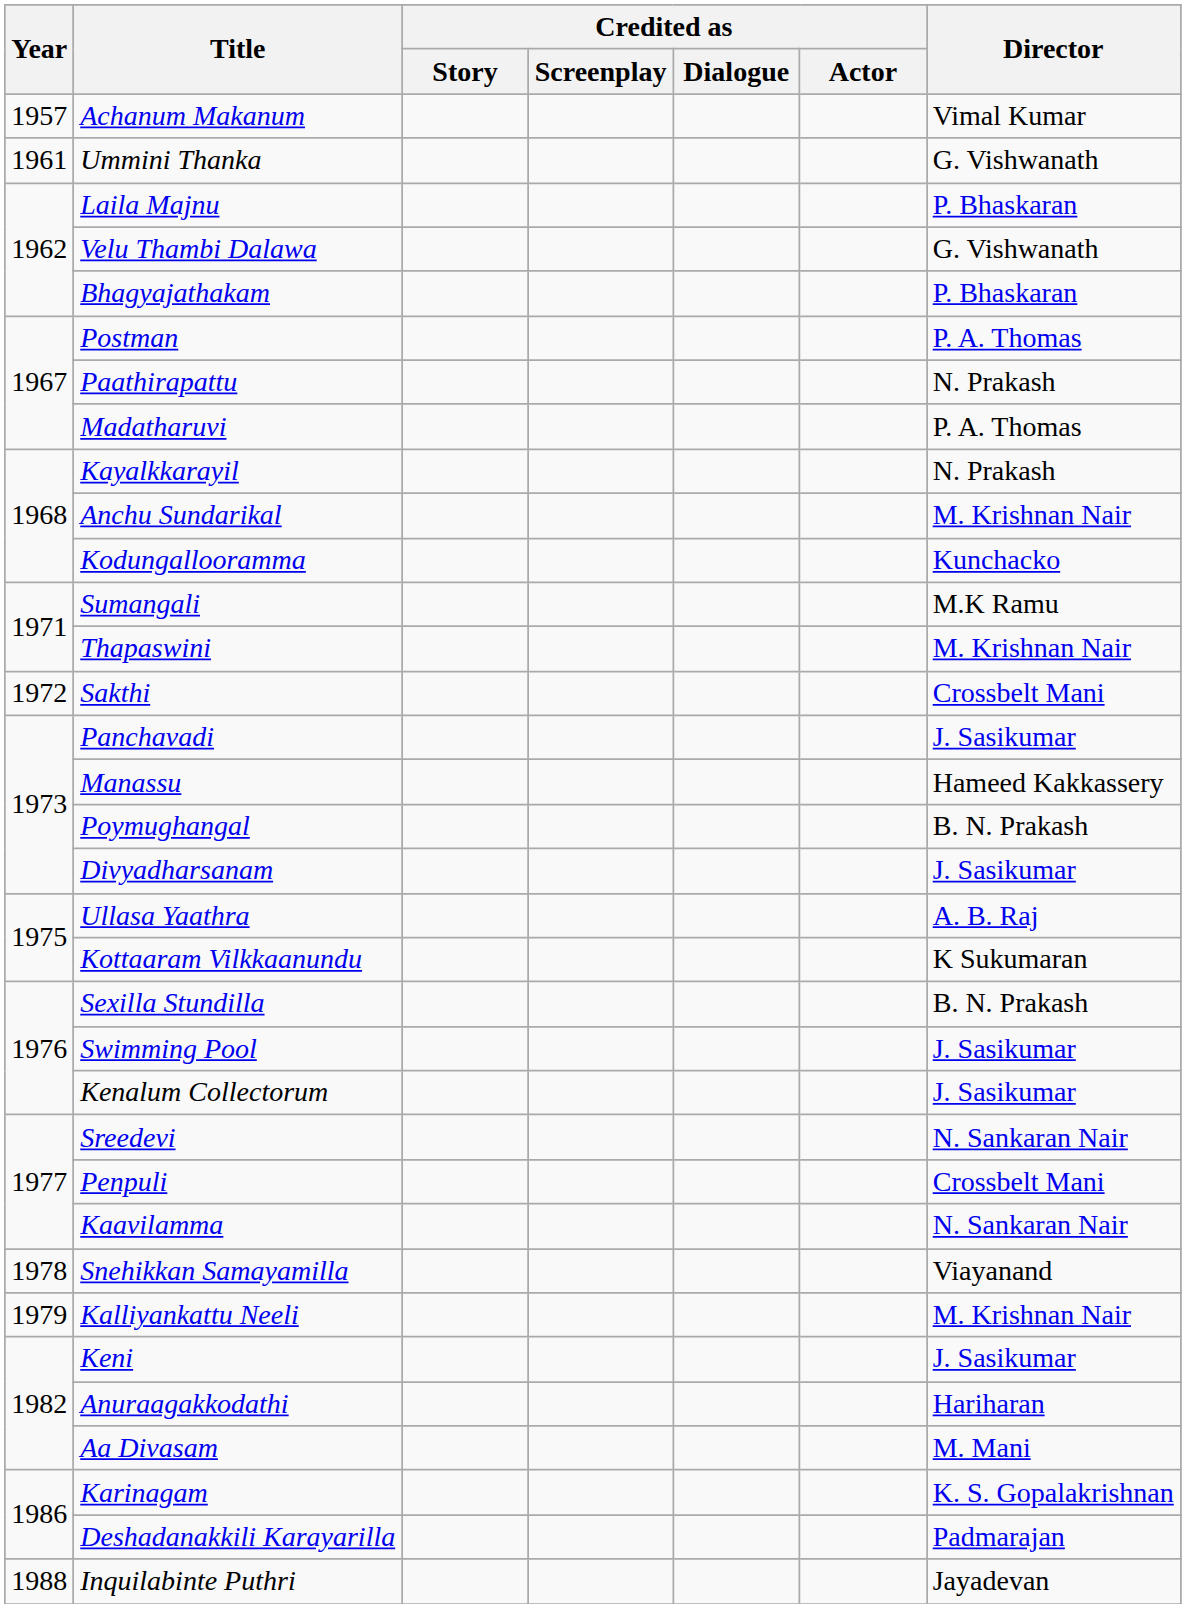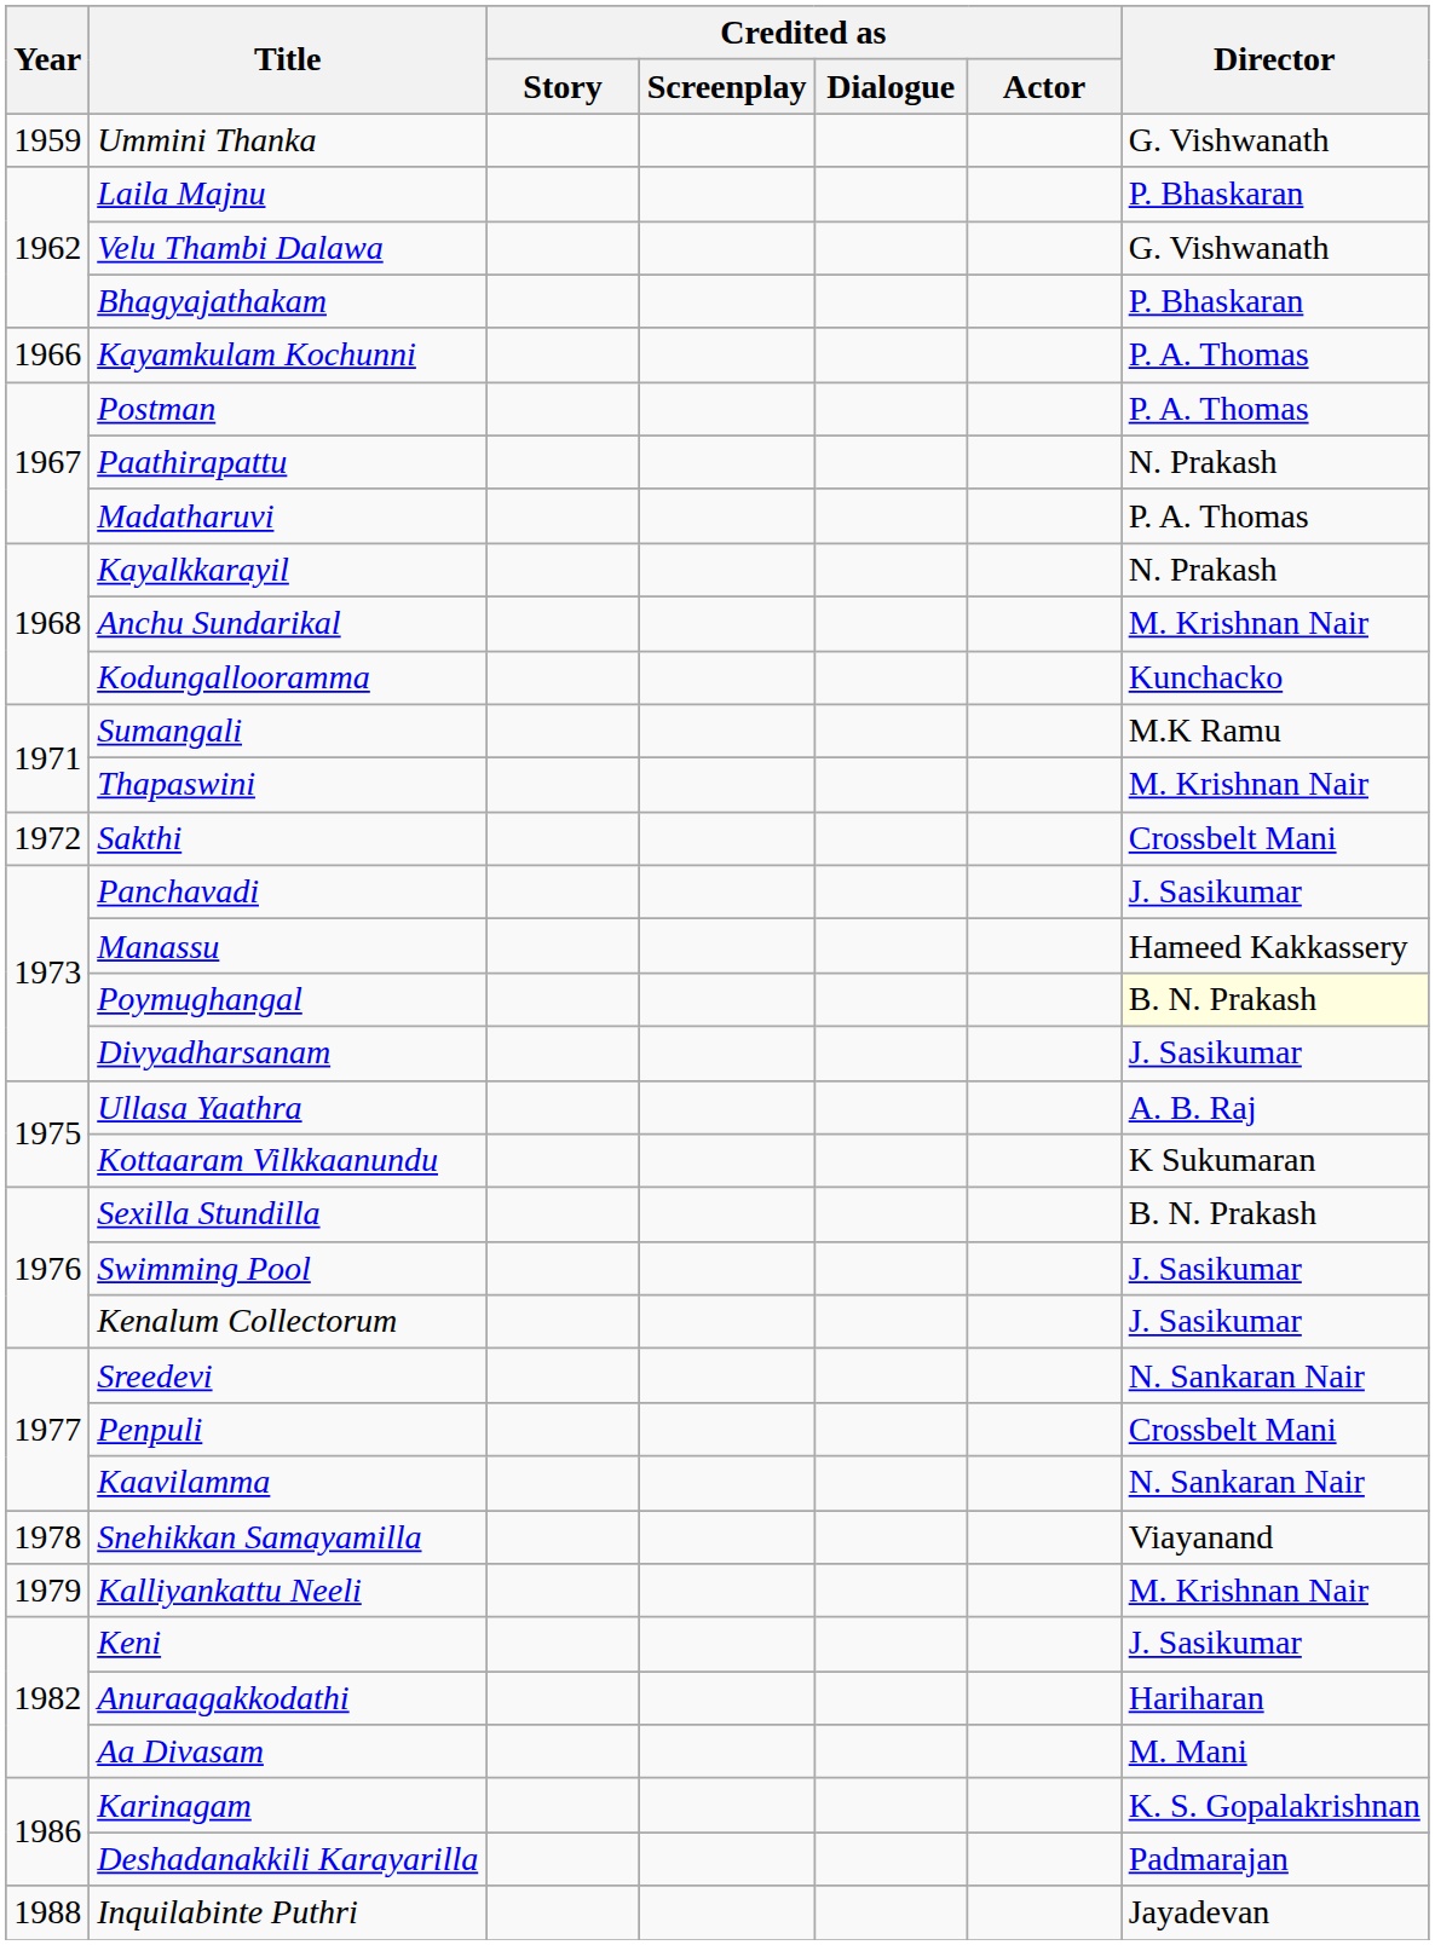- row: 1957 | Achanum Makanum | Vimal Kumar
Ummini Thanka | Year: 1961 -> 1959
+ row: 1966 | Kayamkulam Kochunni | P. A. Thomas
Poymughangal | Director: no background -> lightyellow background
